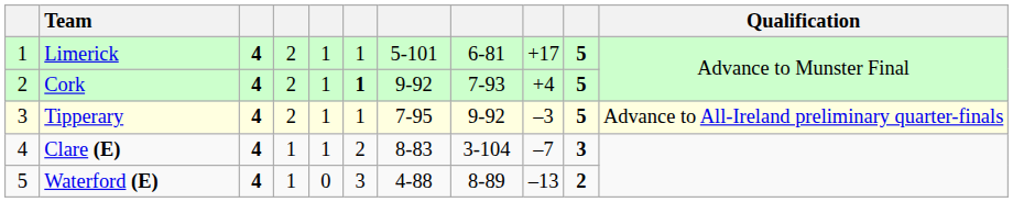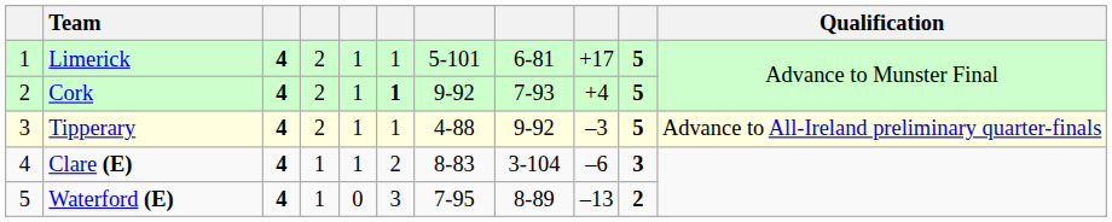Tipperary | column 7: 7-95 -> 4-88
Clare (E) | column 9: –7 -> –6
Waterford (E) | column 7: 4-88 -> 7-95
